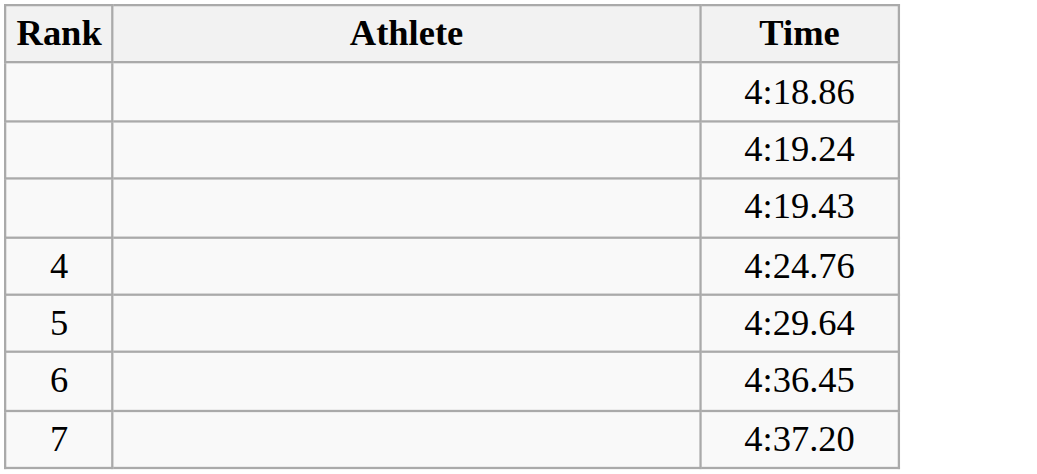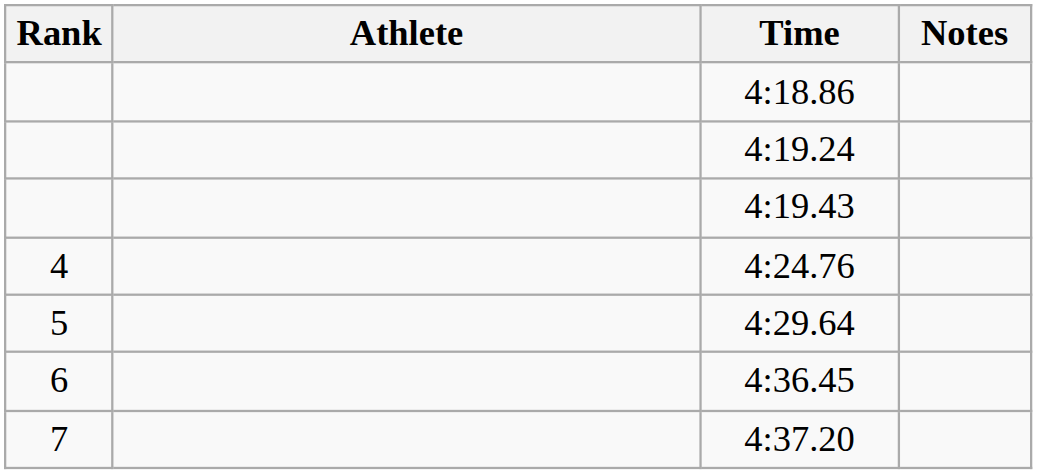+ column: Notes
